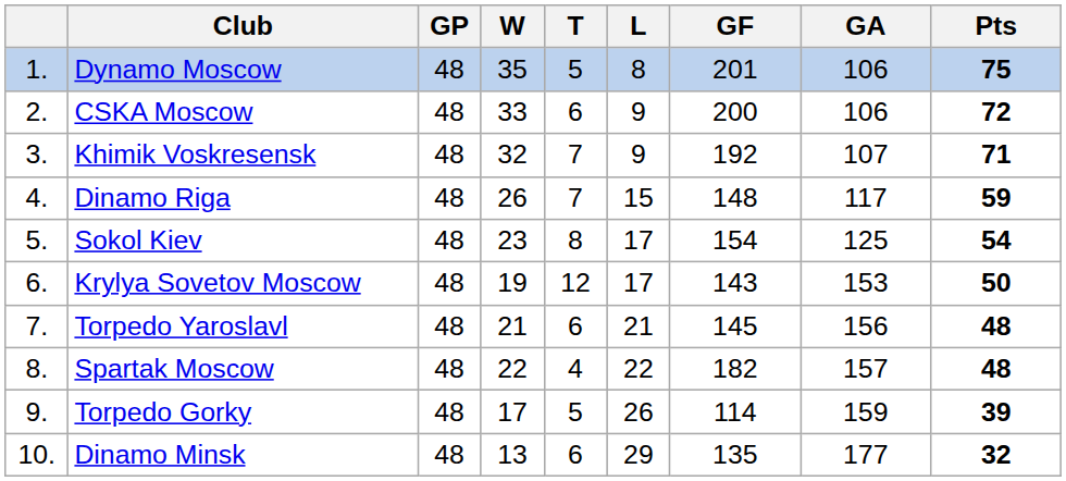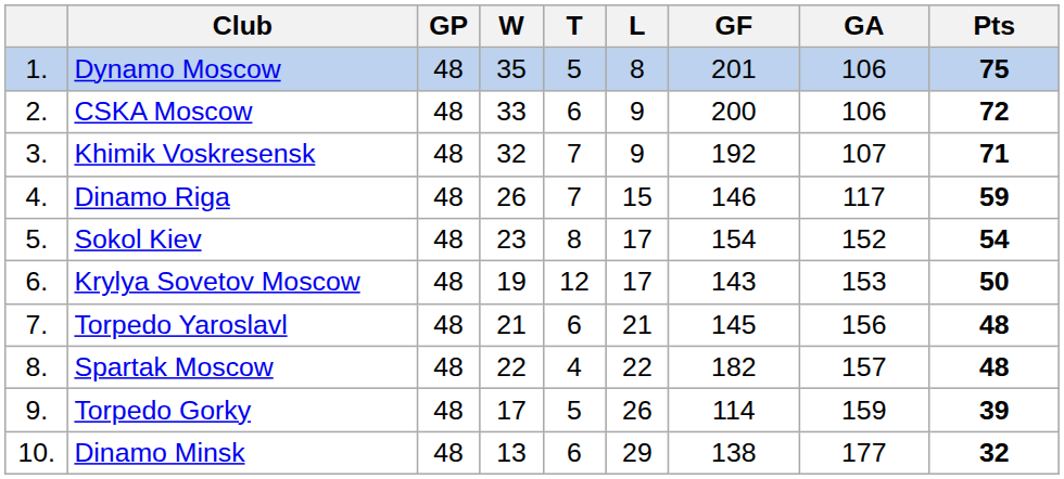Dinamo Riga | GF: 148 -> 146
Sokol Kiev | GA: 125 -> 152
Dinamo Minsk | GF: 135 -> 138
